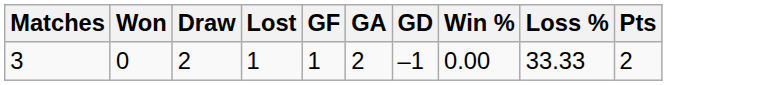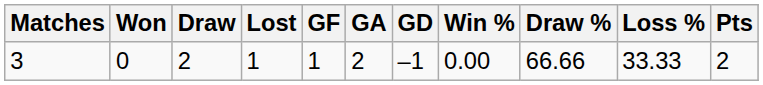+ column: Draw % | 66.66
